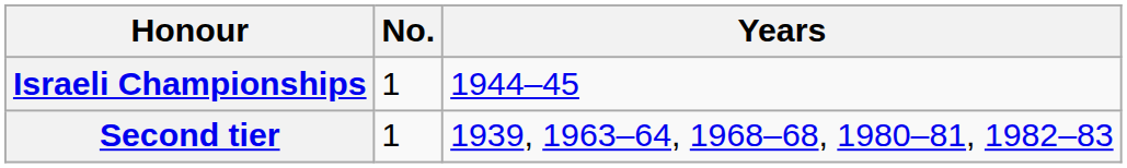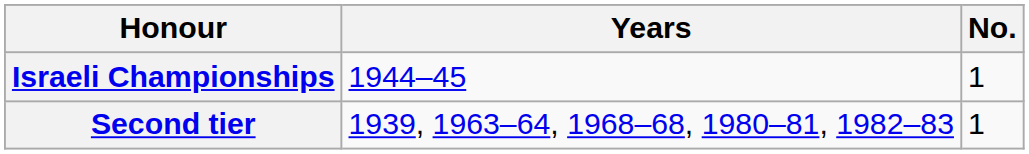columns swapped: No. <-> Years
